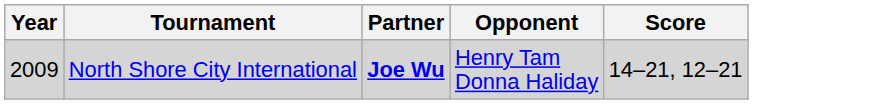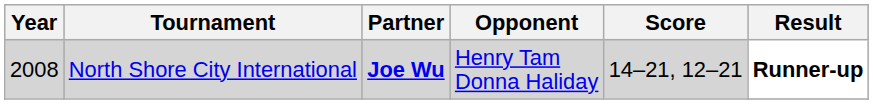+ column: Result | Runner-up
North Shore City International | Year: 2009 -> 2008
